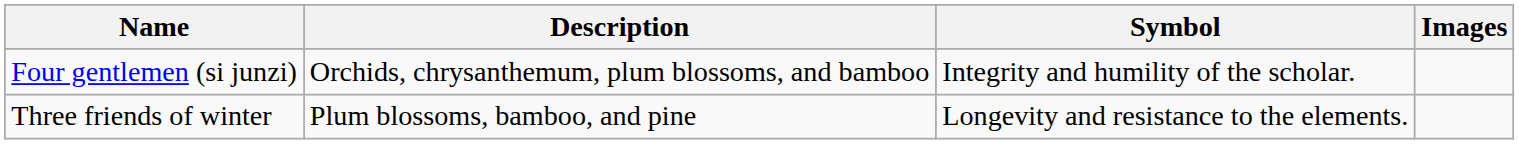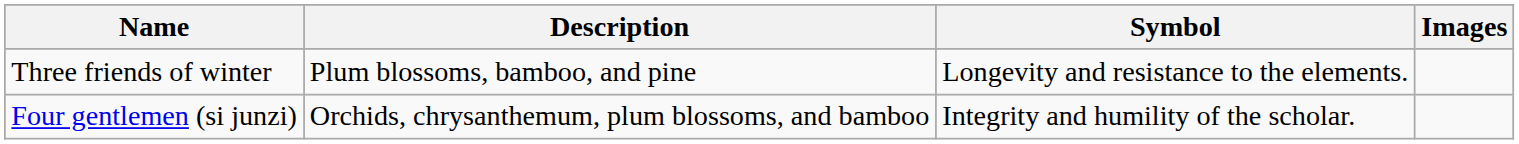rows swapped: Four gentlemen (si junzi) <-> Three friends of winter
